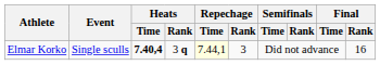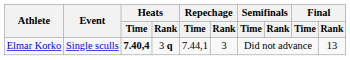Elmar Korko | Repechage / Time: lightyellow background -> no background
Elmar Korko | Final / Rank: 16 -> 13
